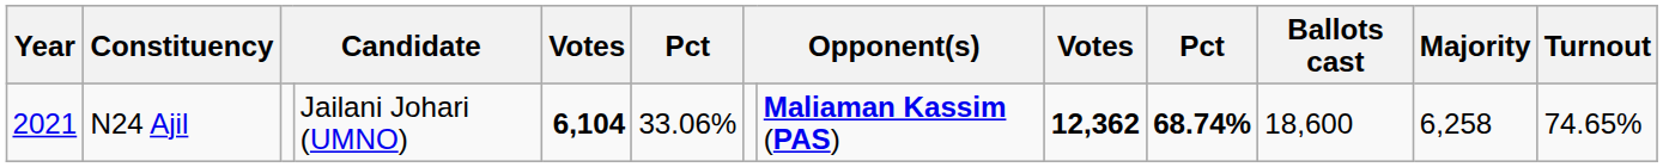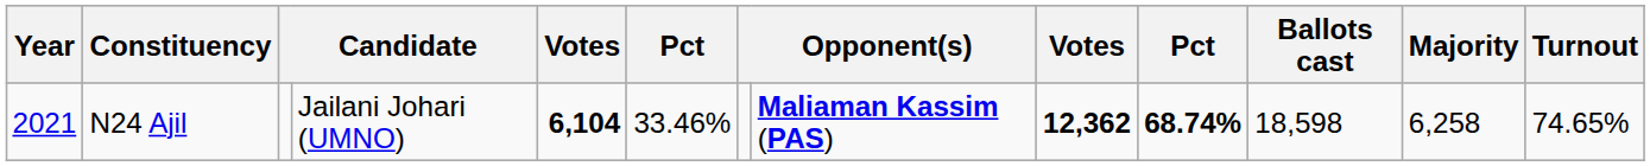N24 Ajil | column 6: 33.06% -> 33.46%
N24 Ajil | Ballots cast: 18,600 -> 18,598
